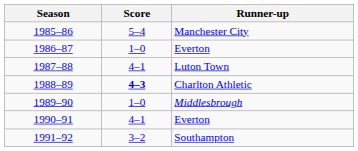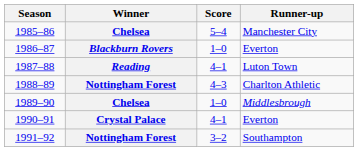+ column: Winner | Chelsea | Blackburn Rovers | Reading | Nottingham Forest | Chelsea | Crystal Palace | Nottingham Forest
1988–89 | Score: bold -> normal
